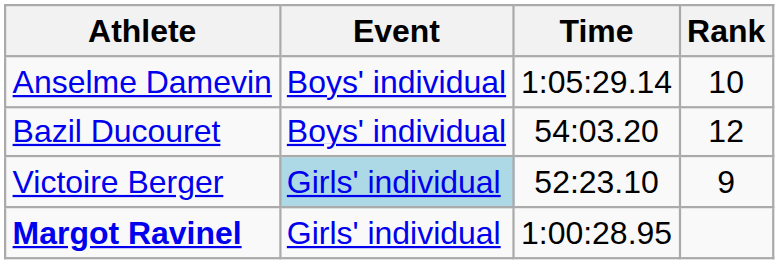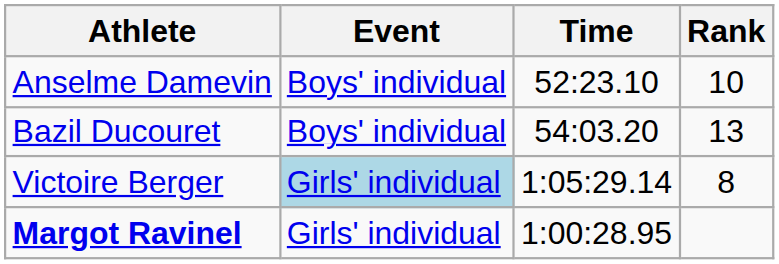Anselme Damevin | Time: 1:05:29.14 -> 52:23.10
Bazil Ducouret | Rank: 12 -> 13
Victoire Berger | Time: 52:23.10 -> 1:05:29.14
Victoire Berger | Rank: 9 -> 8
